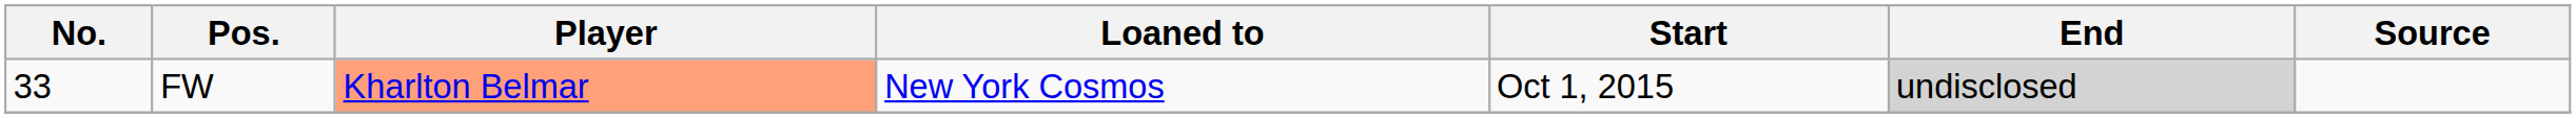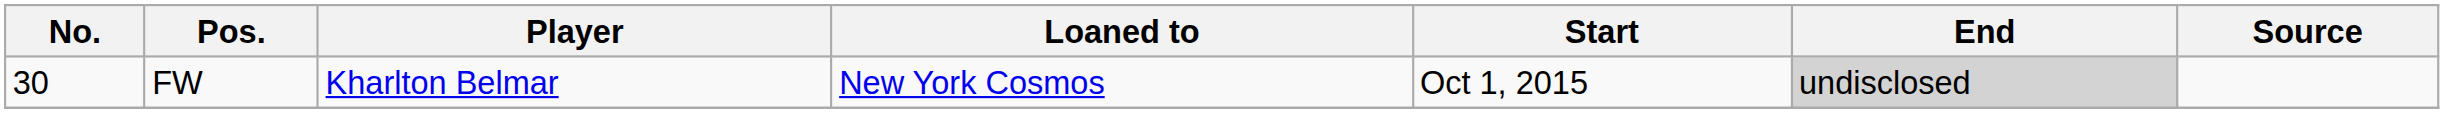FW | No.: 33 -> 30
FW | Player: lightsalmon background -> no background
